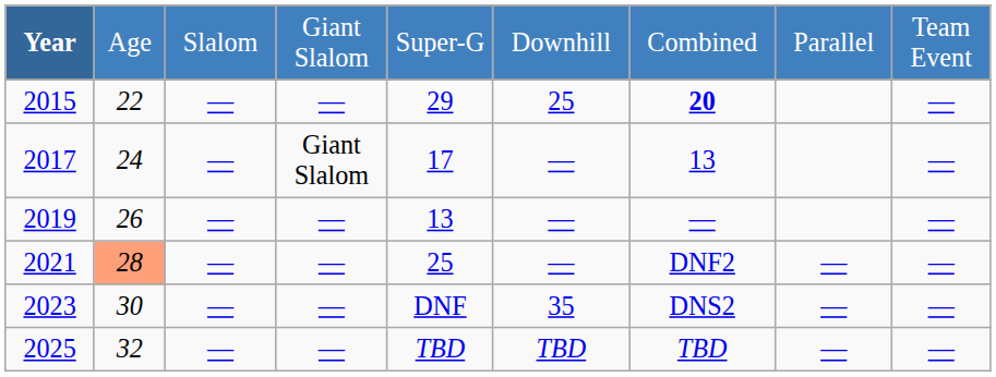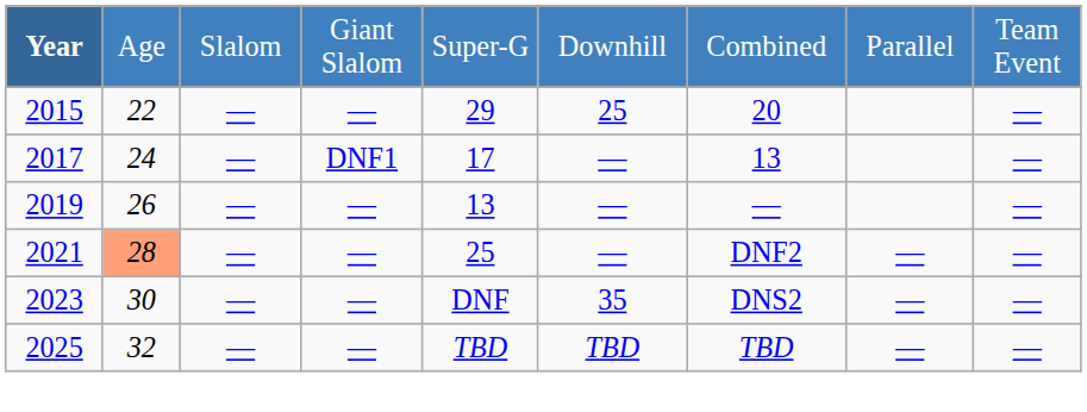2015 | column 7: bold -> normal
2017 | column 4: Giant Slalom -> DNF1
